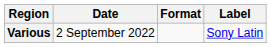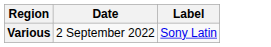- column: Format
